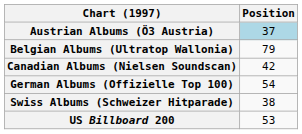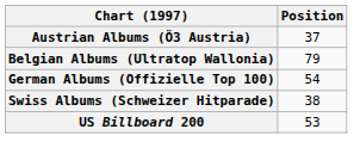Austrian Albums (Ö3 Austria) | Position: lightblue background -> no background
- row: Canadian Albums (Nielsen Soundscan) | 42
